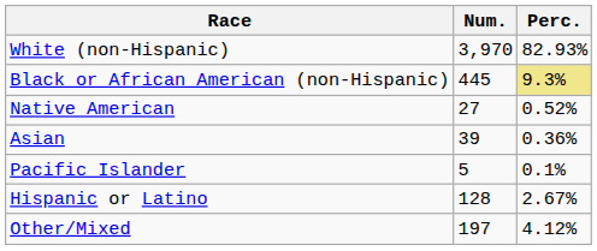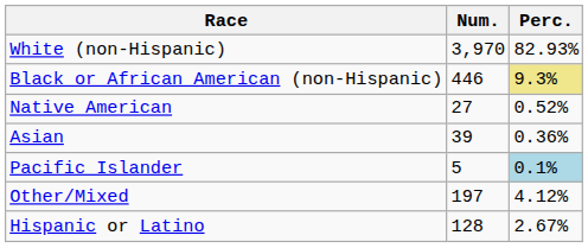Black or African American (non-Hispanic) | Num.: 445 -> 446
Pacific Islander | Perc.: no background -> lightblue background
rows swapped: Other/Mixed <-> Hispanic or Latino
